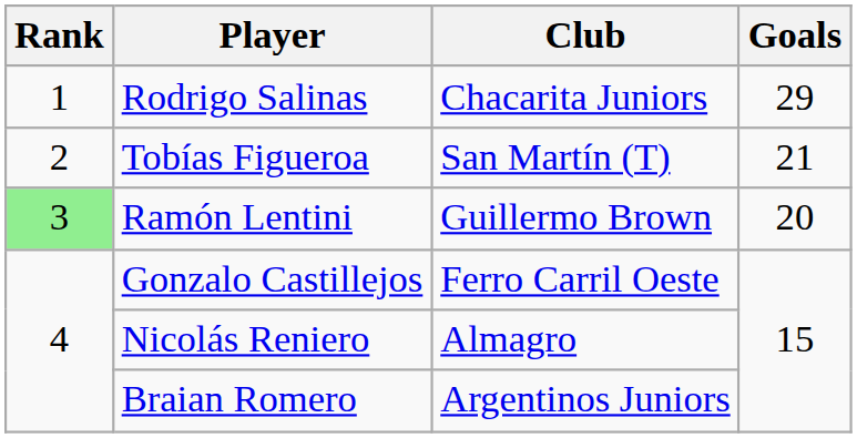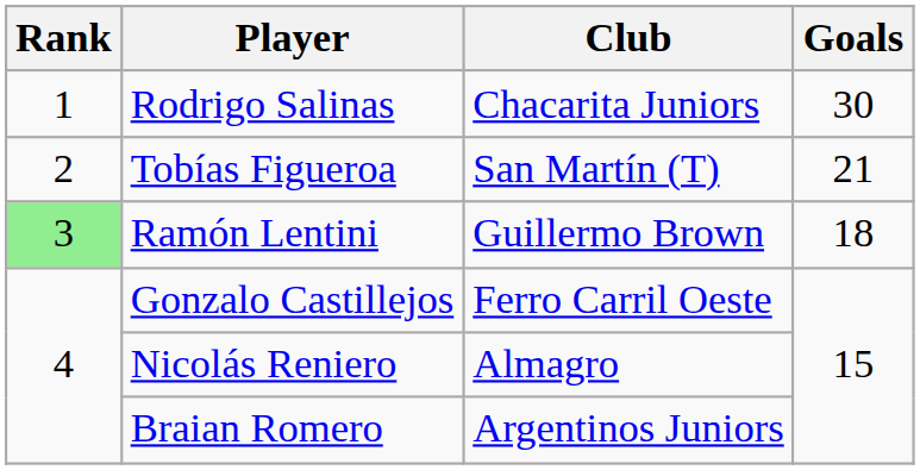Rodrigo Salinas | Goals: 29 -> 30
Ramón Lentini | Goals: 20 -> 18
